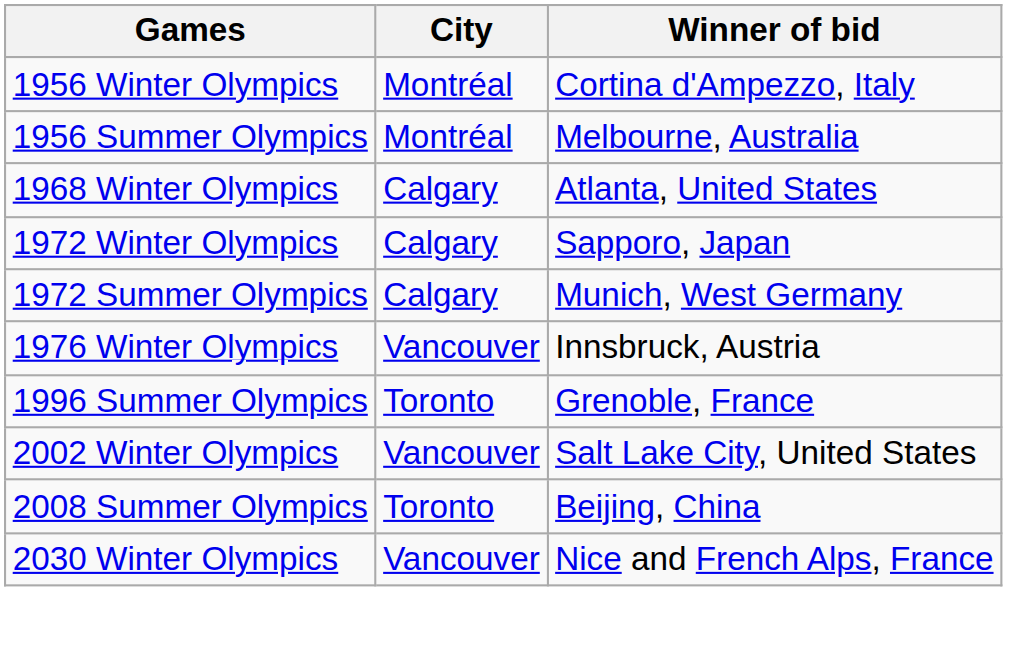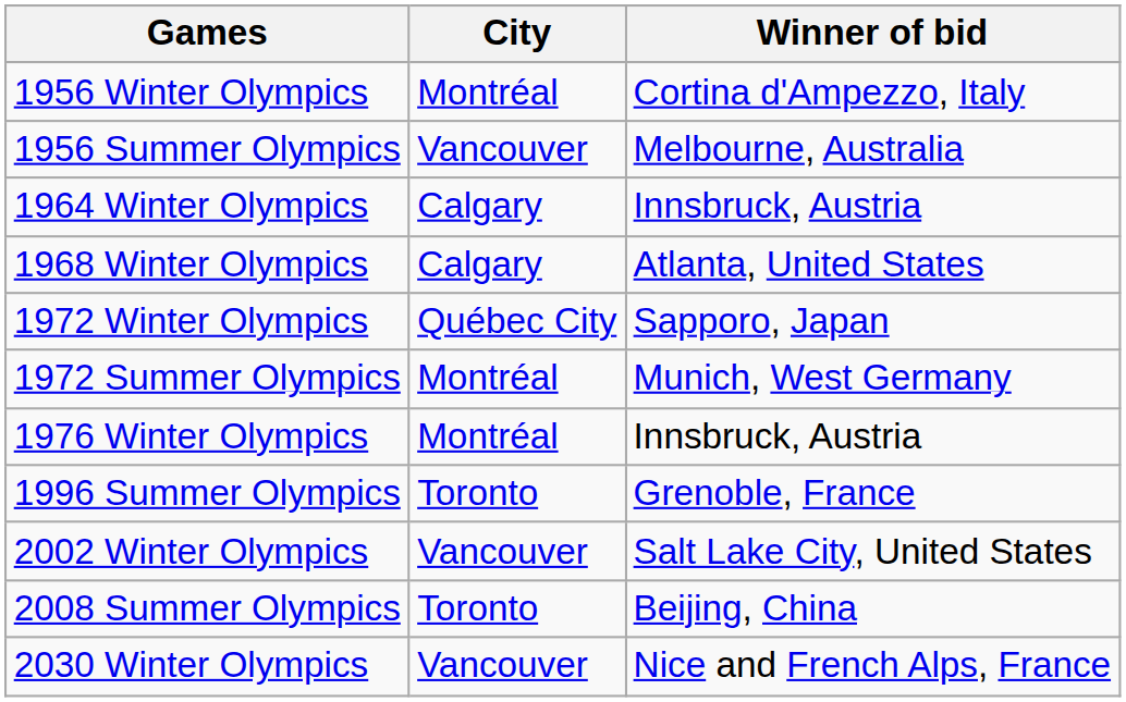1956 Summer Olympics | City: Montréal -> Vancouver
+ row: 1964 Winter Olympics | Calgary | Innsbruck, Austria
1972 Winter Olympics | City: Calgary -> Québec City
1972 Summer Olympics | City: Calgary -> Montréal
1976 Winter Olympics | City: Vancouver -> Montréal
